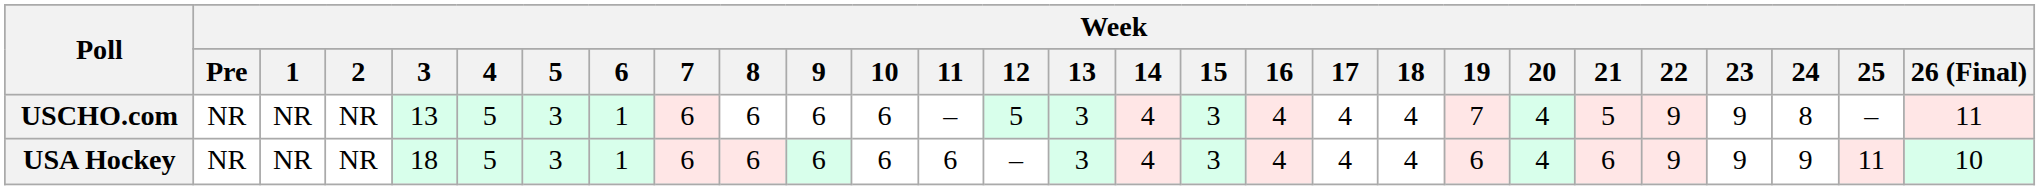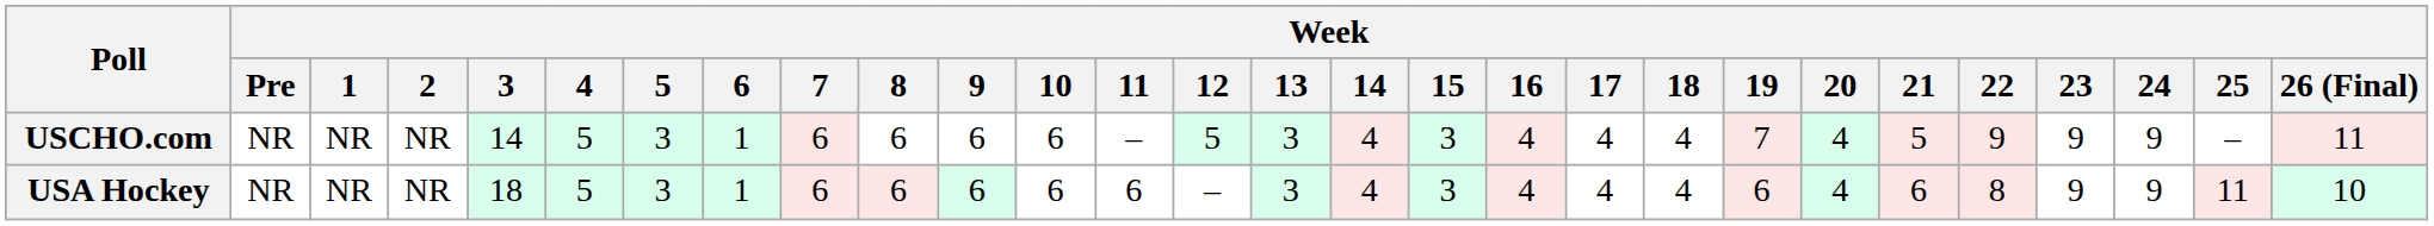USCHO.com | Week / 3: 13 -> 14
USCHO.com | Week / 24: 8 -> 9
USA Hockey | Week / 22: 9 -> 8
